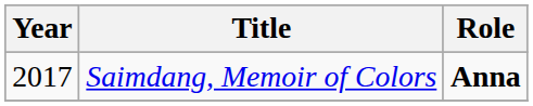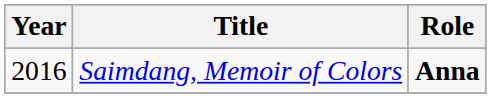Saimdang, Memoir of Colors | Year: 2017 -> 2016
